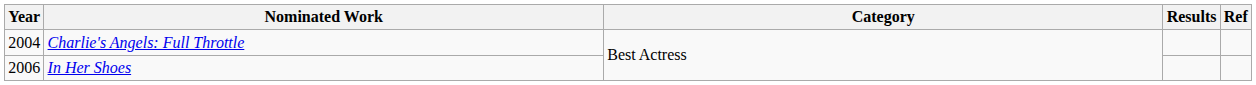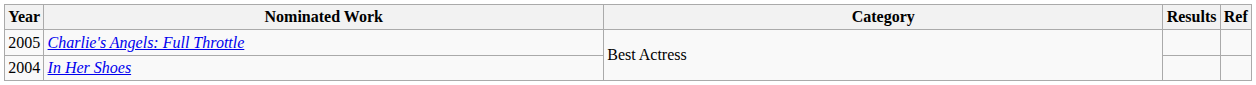Charlie's Angels: Full Throttle | Year: 2004 -> 2005
In Her Shoes | Year: 2006 -> 2004
